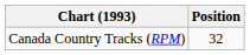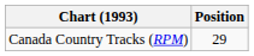Canada Country Tracks (RPM) | Position: 32 -> 29
